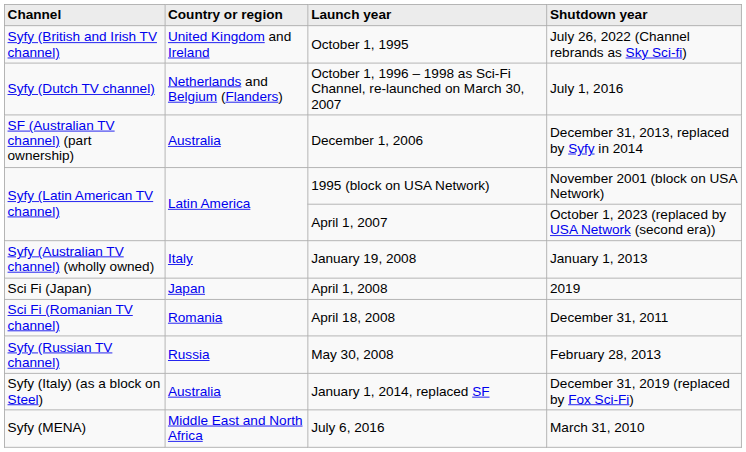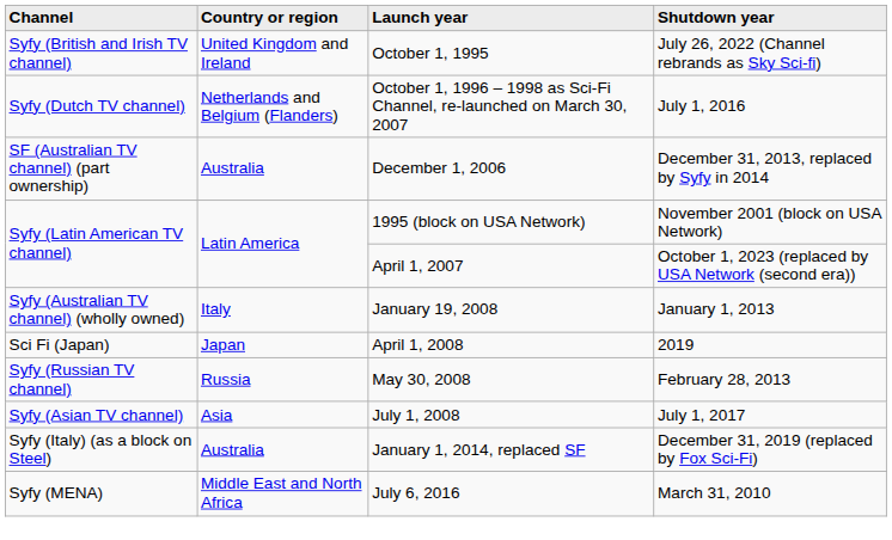- row: Sci Fi (Romanian TV channel) | Romania | April 18, 2008 | December 31, 2011
+ row: Syfy (Asian TV channel) | Asia | July 1, 2008 | July 1, 2017
